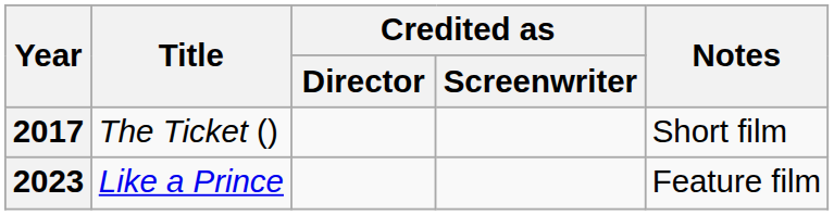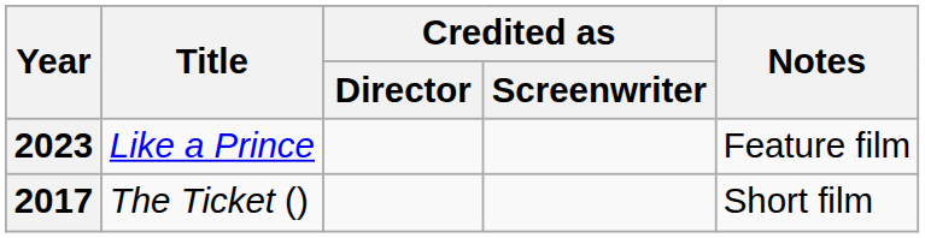rows swapped: 2017 <-> 2023
